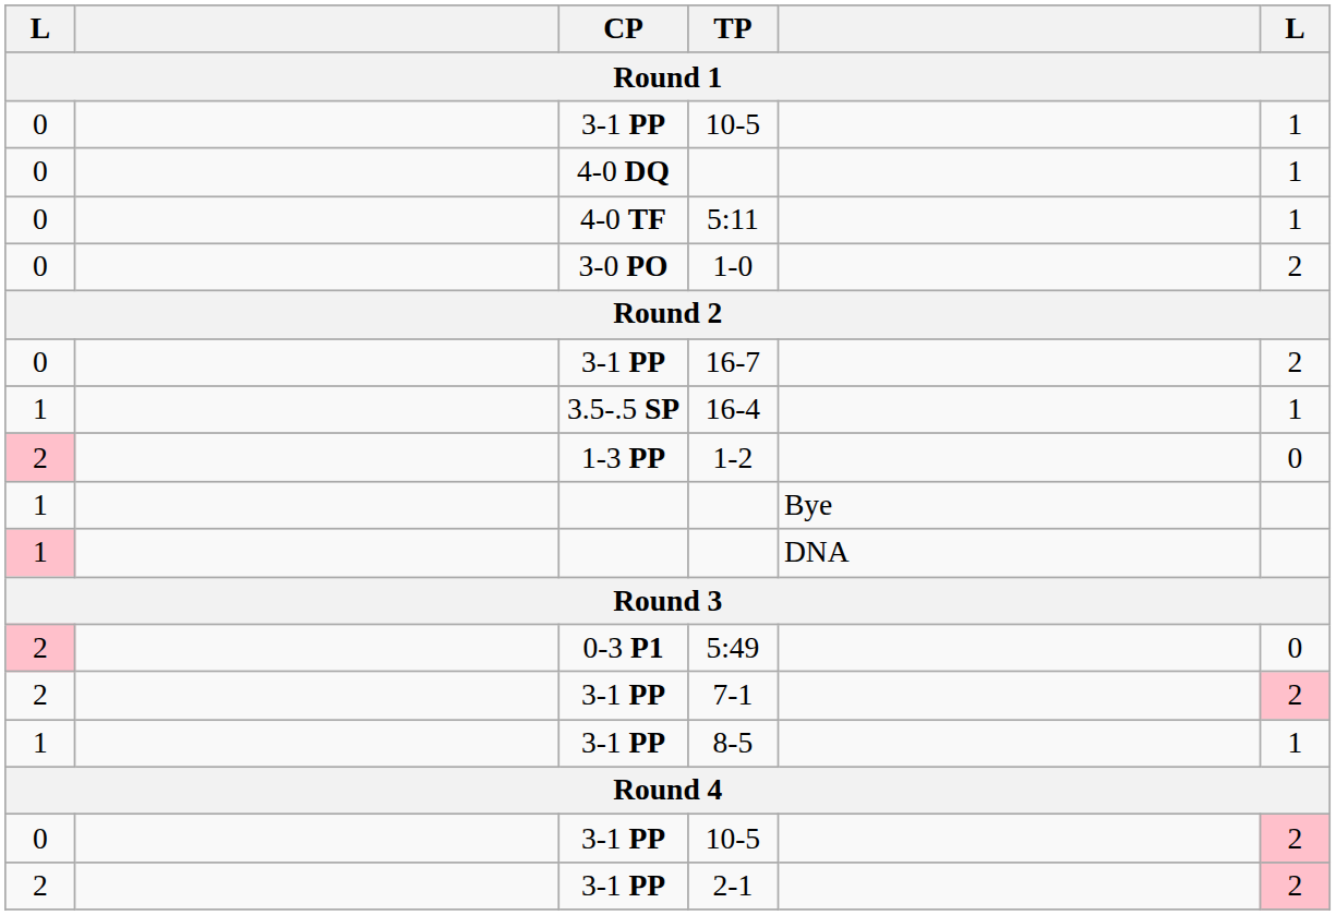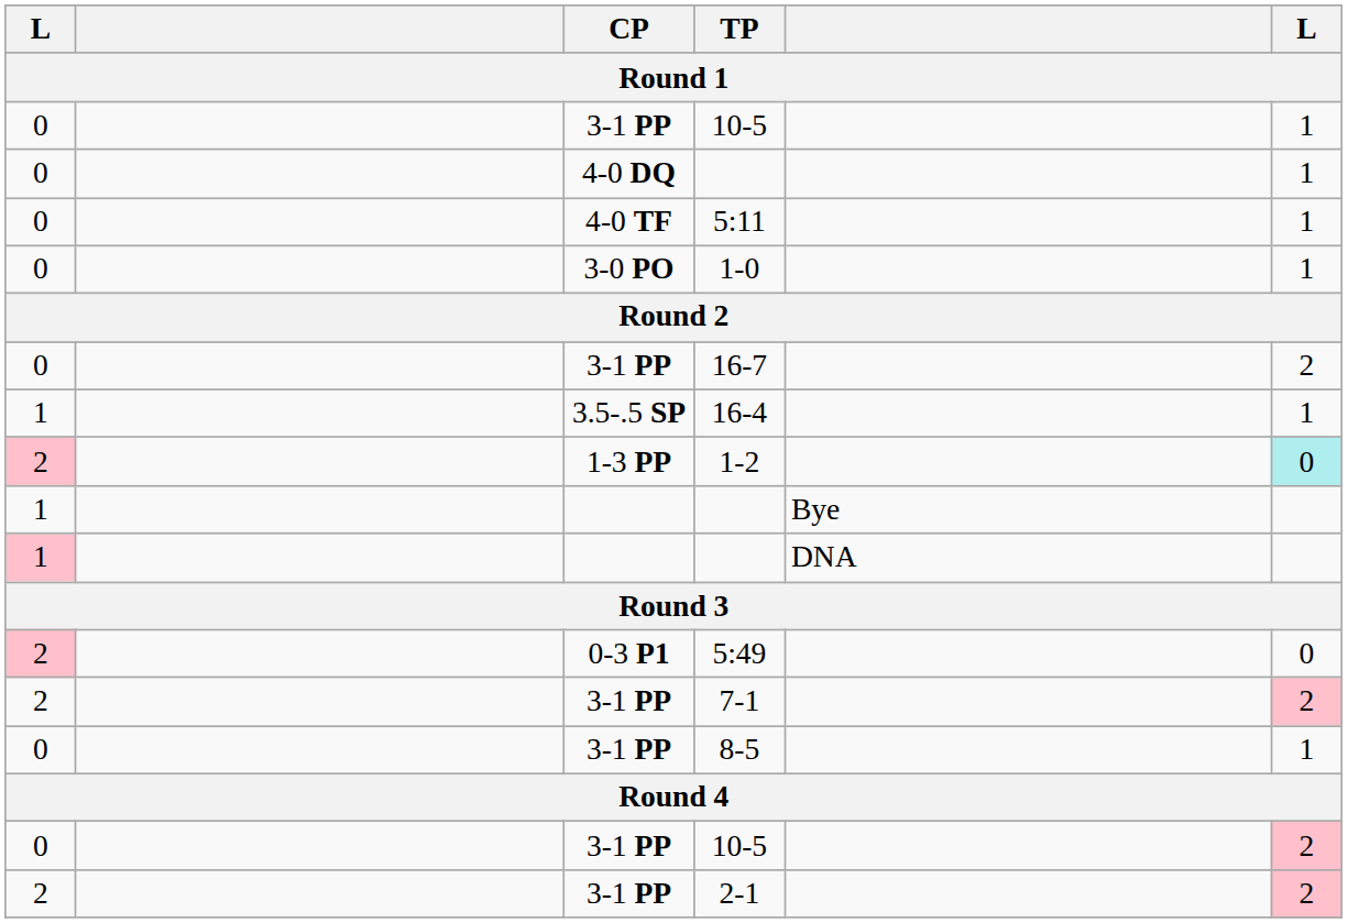1-0 | column 6: 2 -> 1
1-2 | column 6: no background -> paleturquoise background
8-5 | column 1: 1 -> 0
